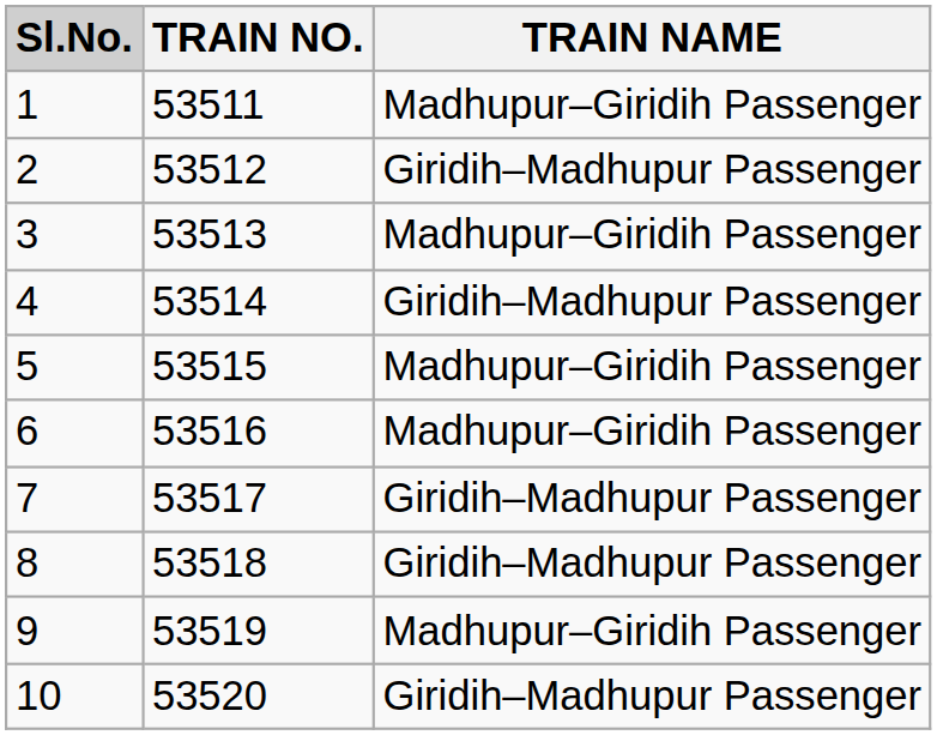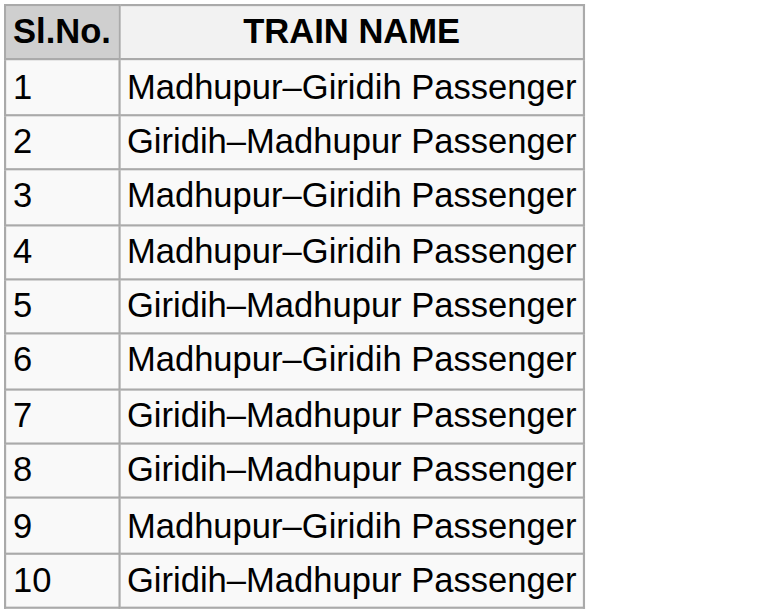- column: TRAIN NO. | 53511 | 53512 | 53513 | 53514 | 53515 | 53516 | 53517 | 53518 | 53519 | 53520
4 | TRAIN NAME: Giridih–Madhupur Passenger -> Madhupur–Giridih Passenger
5 | TRAIN NAME: Madhupur–Giridih Passenger -> Giridih–Madhupur Passenger
